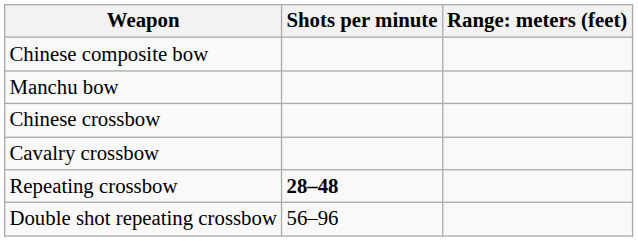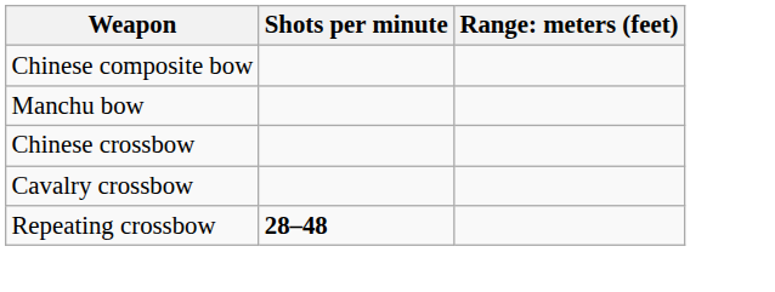- row: Double shot repeating crossbow | 56–96
